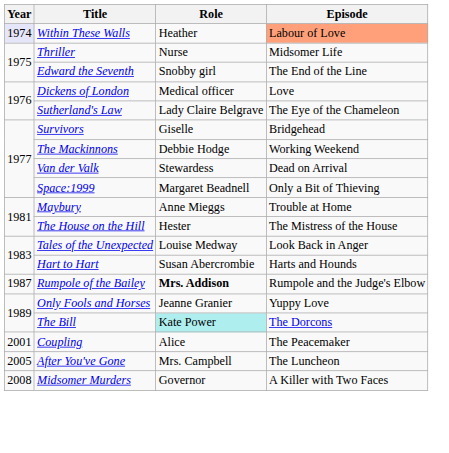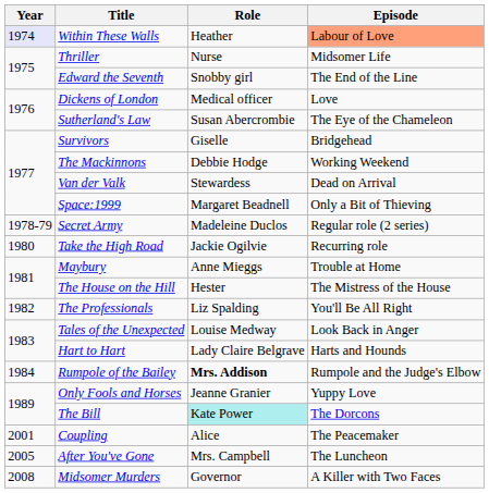Sutherland's Law | Role: Lady Claire Belgrave -> Susan Abercrombie
+ row: 1978-79 | Secret Army | Madeleine Duclos | Regular role (2 series)
+ row: 1980 | Take the High Road | Jackie Ogilvie | Recurring role
+ row: 1982 | The Professionals | Liz Spalding | You'll Be All Right
Hart to Hart | Role: Susan Abercrombie -> Lady Claire Belgrave
Rumpole of the Bailey | Year: 1987 -> 1984
